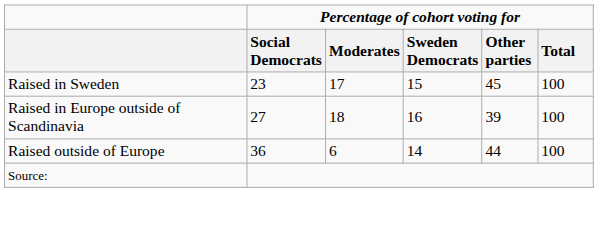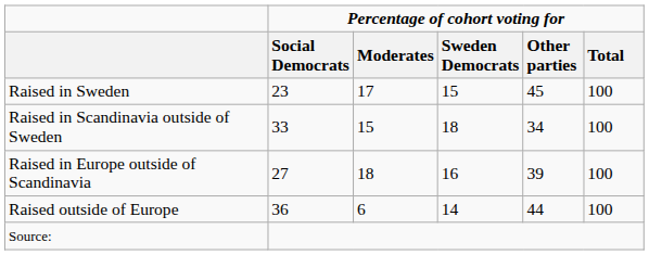+ row: Raised in Scandinavia outside of Sweden | 33 | 15 | 18 | 34 | 100
